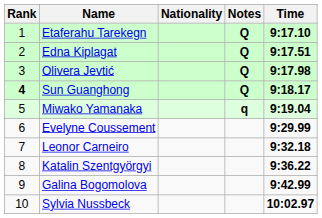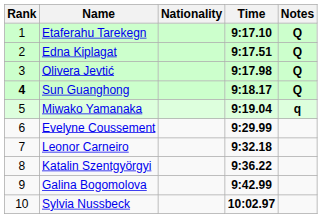columns swapped: Time <-> Notes
